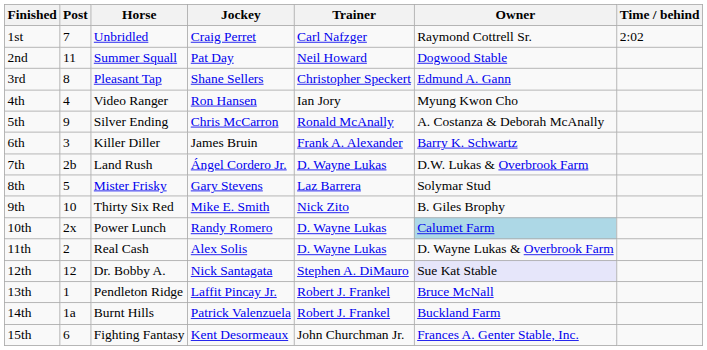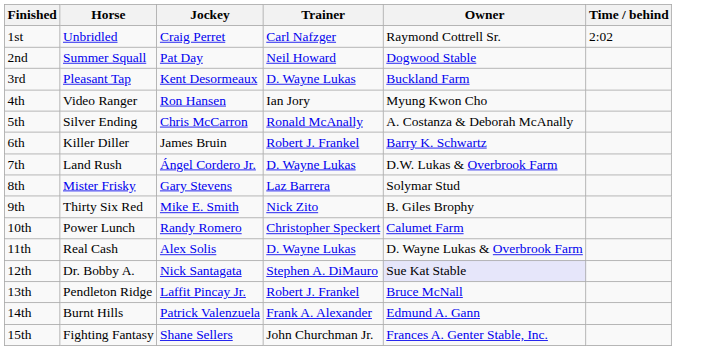- column: Post | 7 | 11 | 8 | 4 | 9 | 3 | 2b | 5 | 10 | 2x | 2 | 12 | 1 | 1a | 6
3rd | Jockey: Shane Sellers -> Kent Desormeaux
3rd | Trainer: Christopher Speckert -> D. Wayne Lukas
3rd | Owner: Edmund A. Gann -> Buckland Farm
6th | Trainer: Frank A. Alexander -> Robert J. Frankel
10th | Trainer: D. Wayne Lukas -> Christopher Speckert
10th | Owner: lightblue background -> no background
14th | Trainer: Robert J. Frankel -> Frank A. Alexander
14th | Owner: Buckland Farm -> Edmund A. Gann
15th | Jockey: Kent Desormeaux -> Shane Sellers
